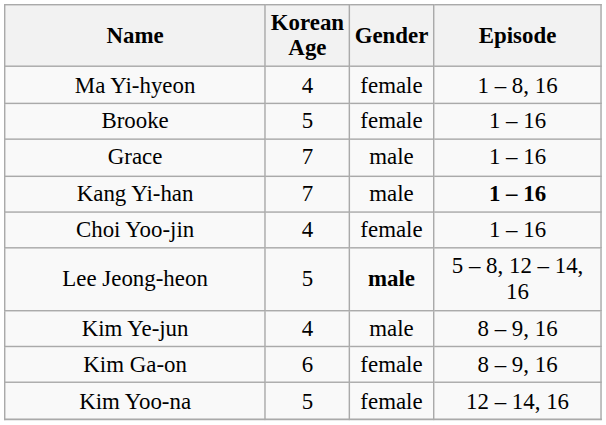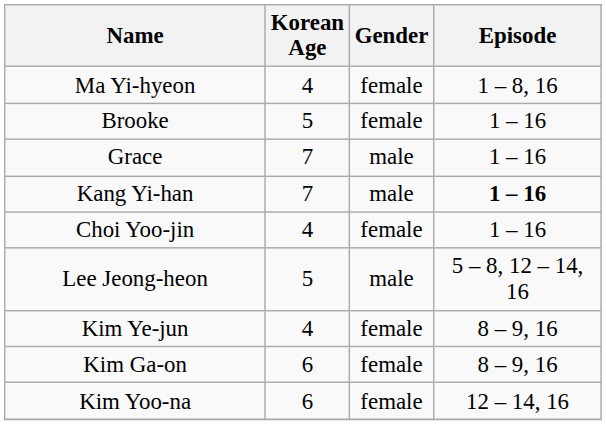Lee Jeong-heon | Gender: bold -> normal
Kim Ye-jun | Gender: male -> female
Kim Yoo-na | Korean Age: 5 -> 6
